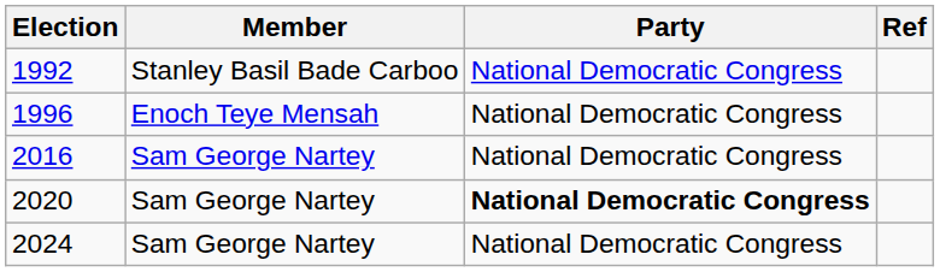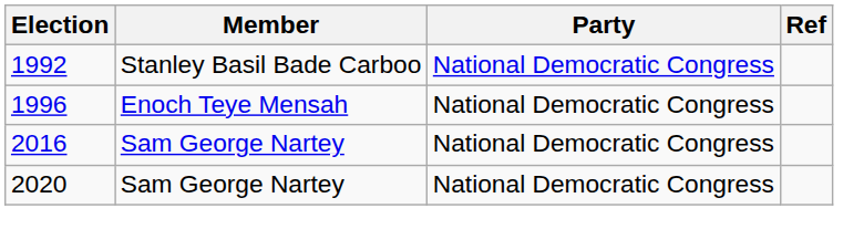2020 | Party: bold -> normal
- row: 2024 | Sam George Nartey | National Democratic Congress
